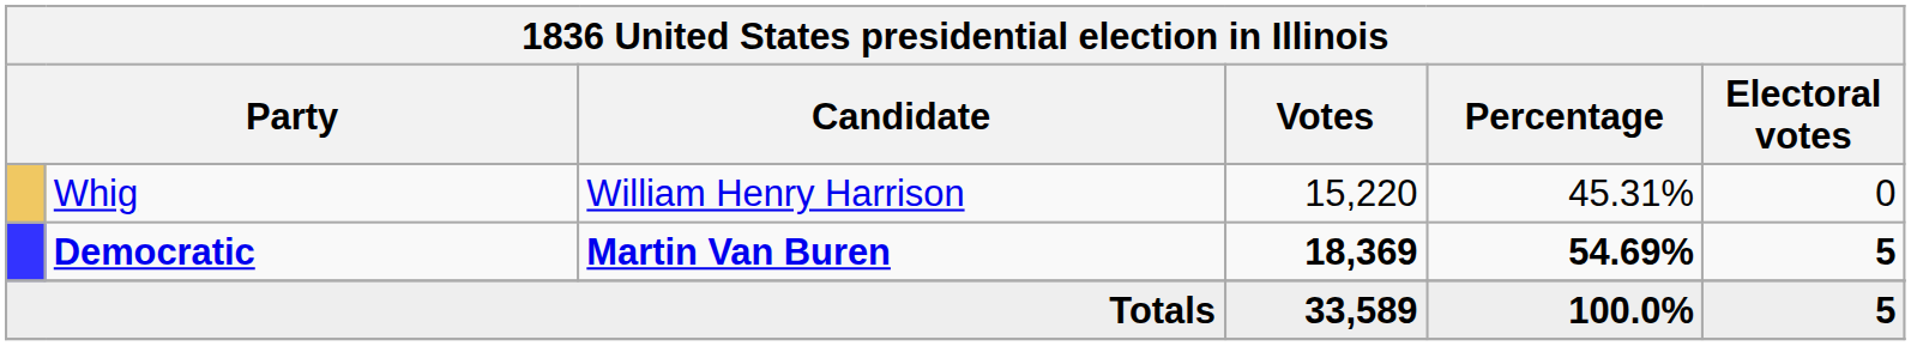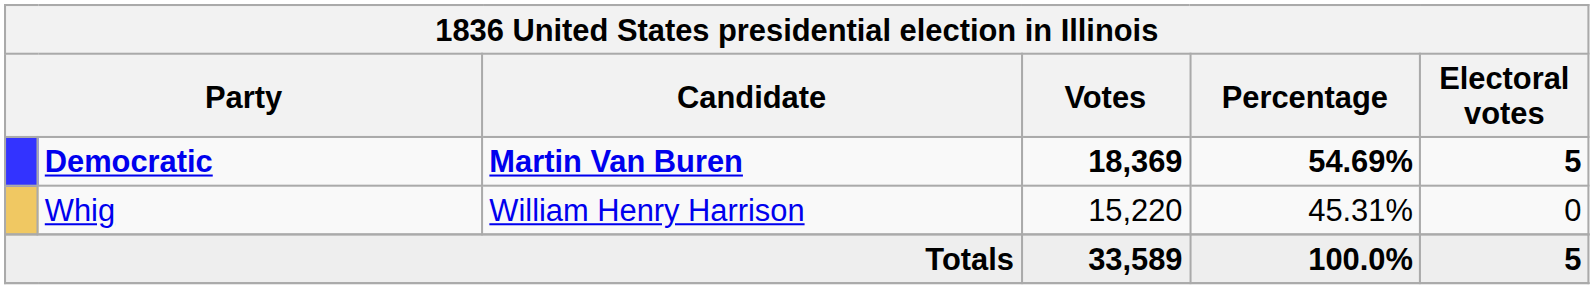rows swapped: Democratic <-> Whig
